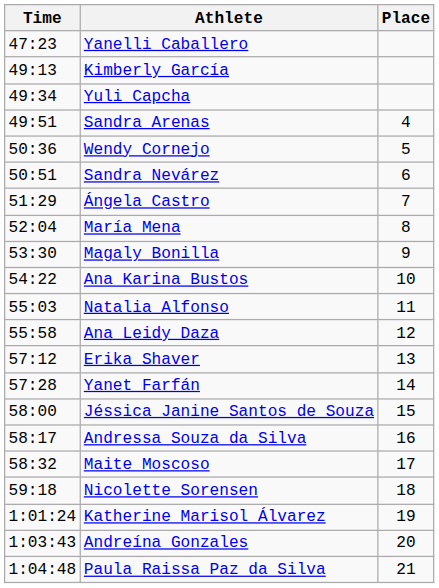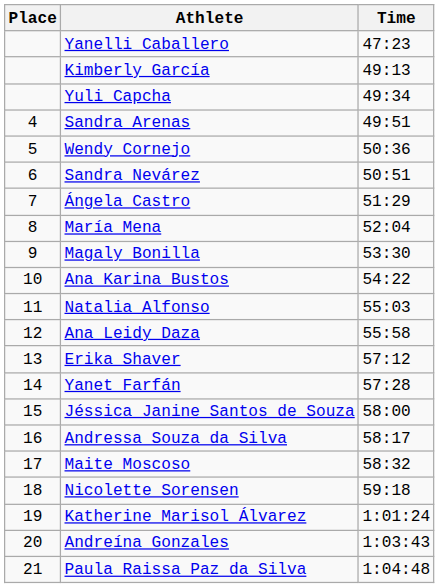columns swapped: Place <-> Time
